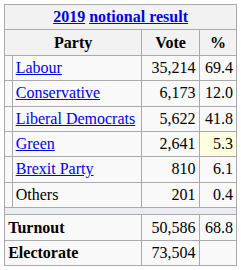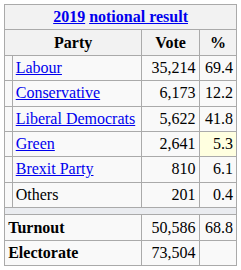Conservative | %: 12.0 -> 12.2
